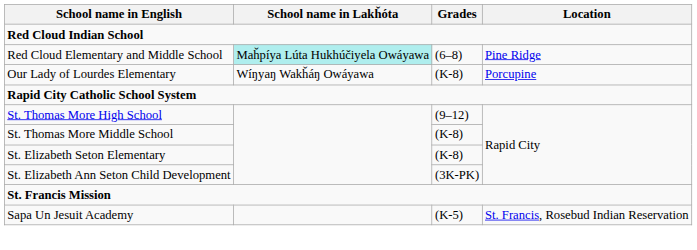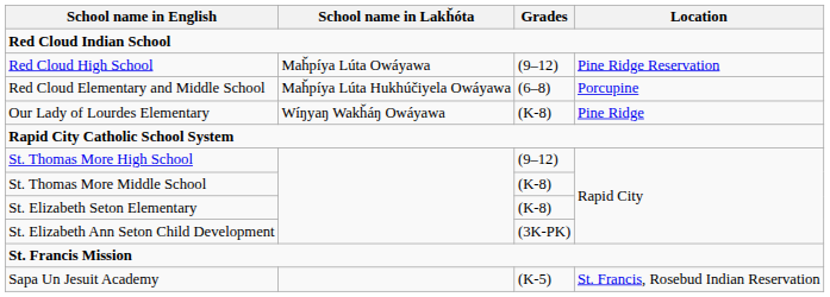+ row: Red Cloud High School | Maȟpíya Lúta Owáyawa | (9–12) | Pine Ridge Reservation
Red Cloud Elementary and Middle School | School name in Lakȟóta: paleturquoise background -> no background
Red Cloud Elementary and Middle School | Location: Pine Ridge -> Porcupine
Our Lady of Lourdes Elementary | Location: Porcupine -> Pine Ridge
